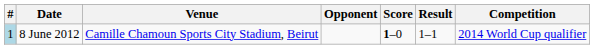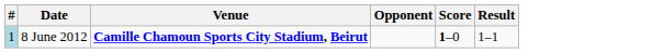- column: Competition | 2014 World Cup qualifier
8 June 2012 | Venue: normal -> bold
